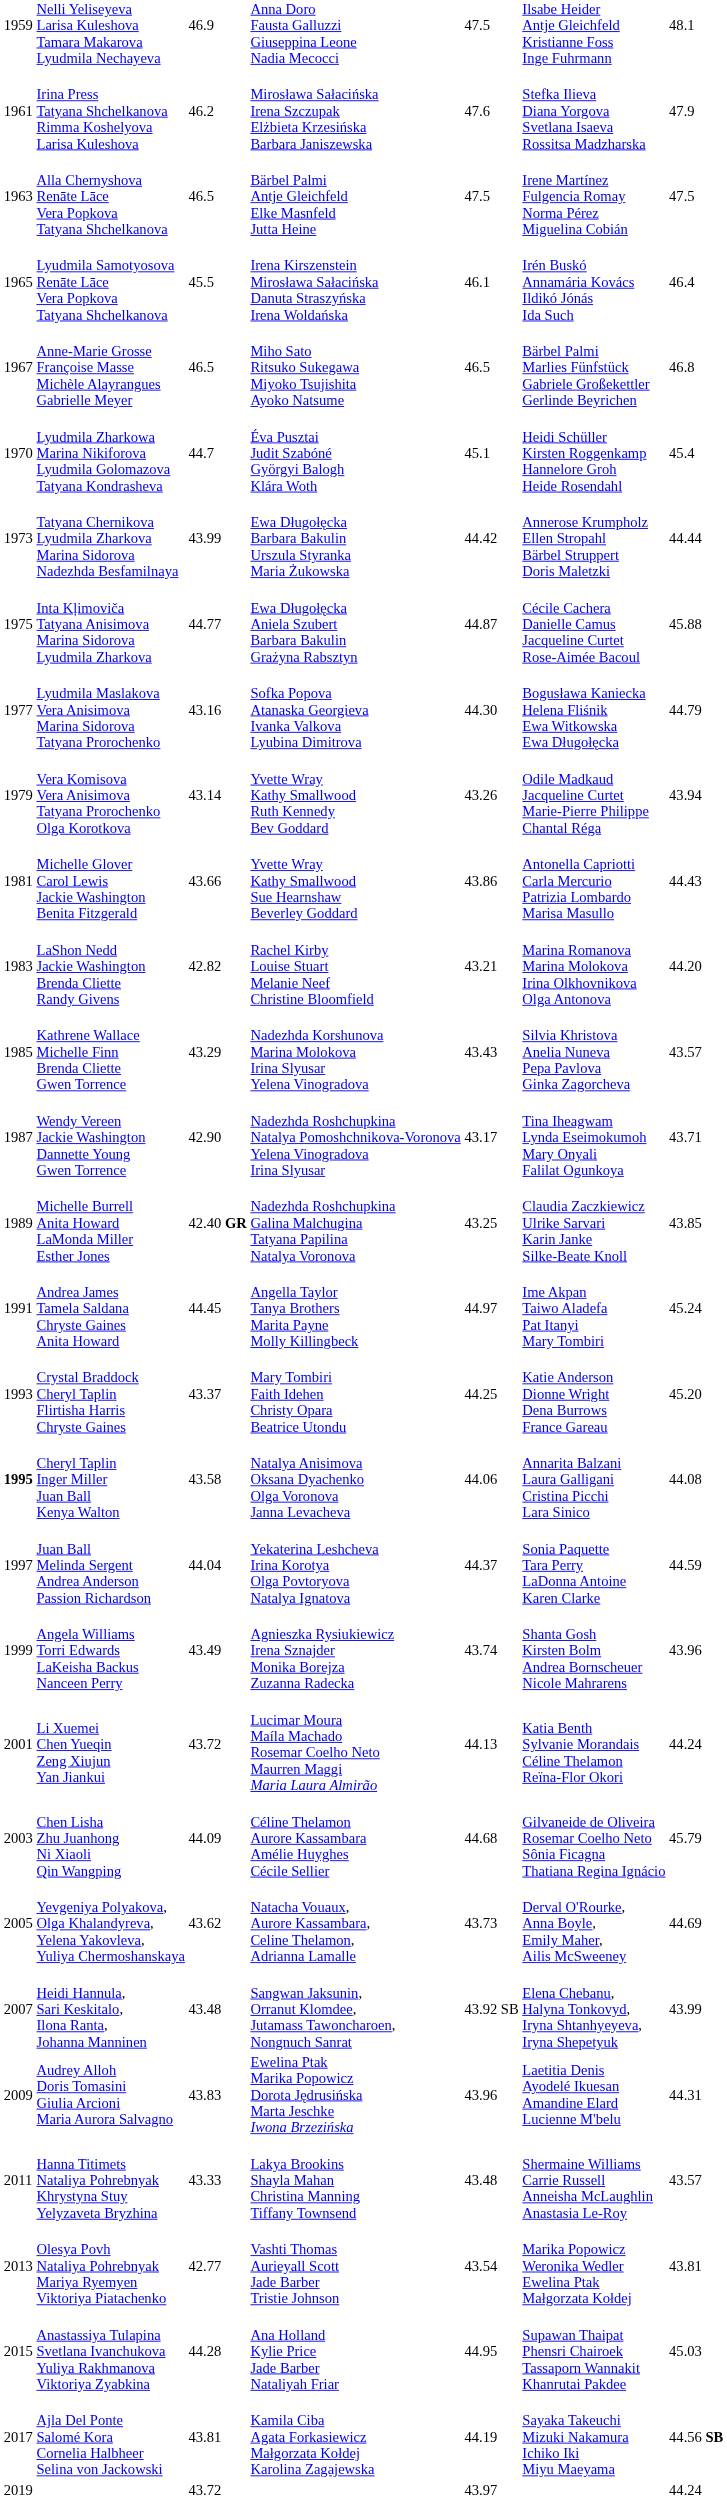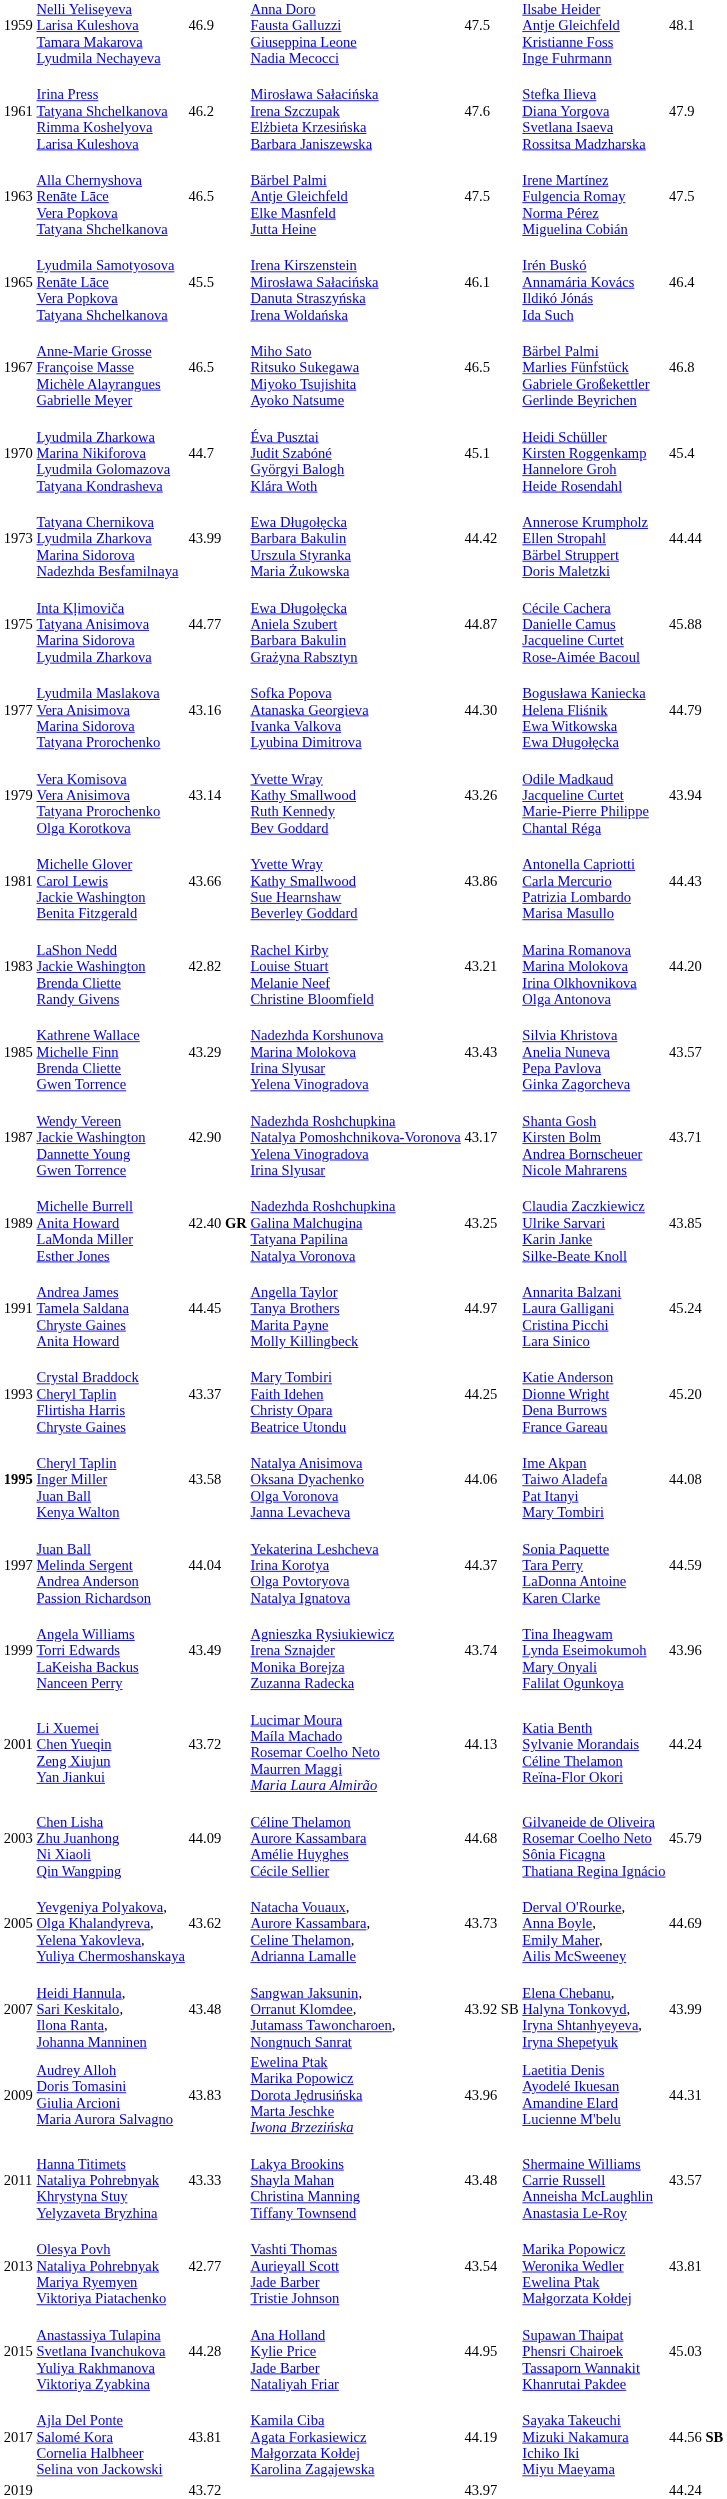Wendy Vereen Jackie Washington Dannette Young Gwen Torrence | column 6: Tina Iheagwam Lynda Eseimokumoh Mary Onyali Falilat Ogunkoya -> Shanta Gosh Kirsten Bolm Andrea Bornscheuer Nicole Mahrarens
Andrea James Tamela Saldana Chryste Gaines Anita Howard | column 6: Ime Akpan Taiwo Aladefa Pat Itanyi Mary Tombiri -> Annarita Balzani Laura Galligani Cristina Picchi Lara Sinico
Cheryl Taplin Inger Miller Juan Ball Kenya Walton | column 6: Annarita Balzani Laura Galligani Cristina Picchi Lara Sinico -> Ime Akpan Taiwo Aladefa Pat Itanyi Mary Tombiri
Angela Williams Torri Edwards LaKeisha Backus Nanceen Perry | column 6: Shanta Gosh Kirsten Bolm Andrea Bornscheuer Nicole Mahrarens -> Tina Iheagwam Lynda Eseimokumoh Mary Onyali Falilat Ogunkoya
